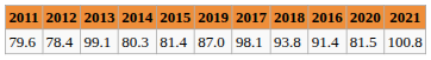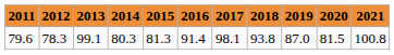columns swapped: 2016 <-> 2019
79.6 | 2012: 78.4 -> 78.3
79.6 | 2015: 81.4 -> 81.3
